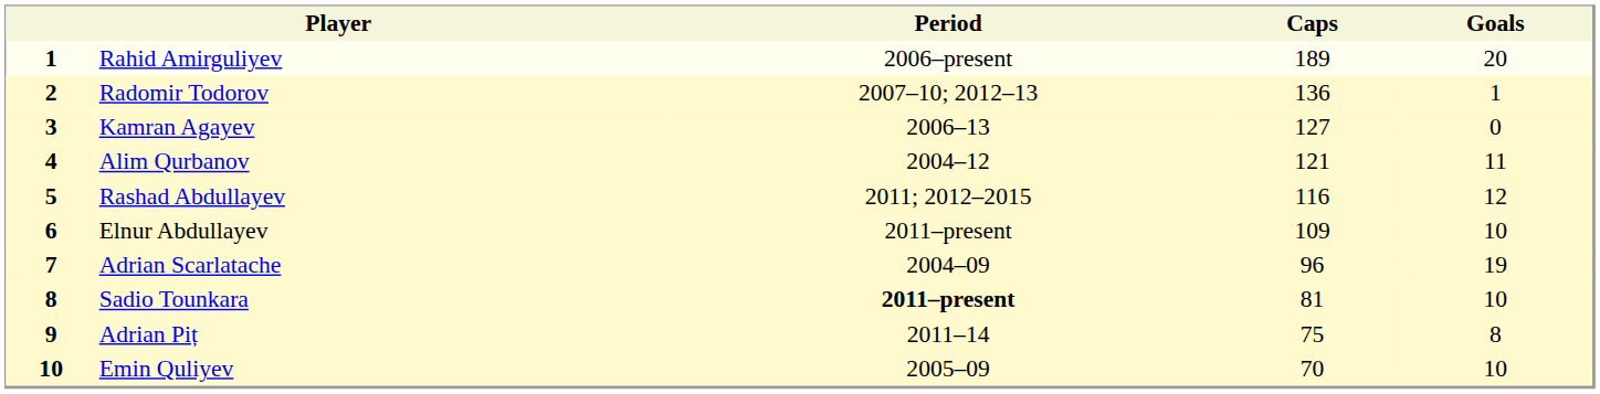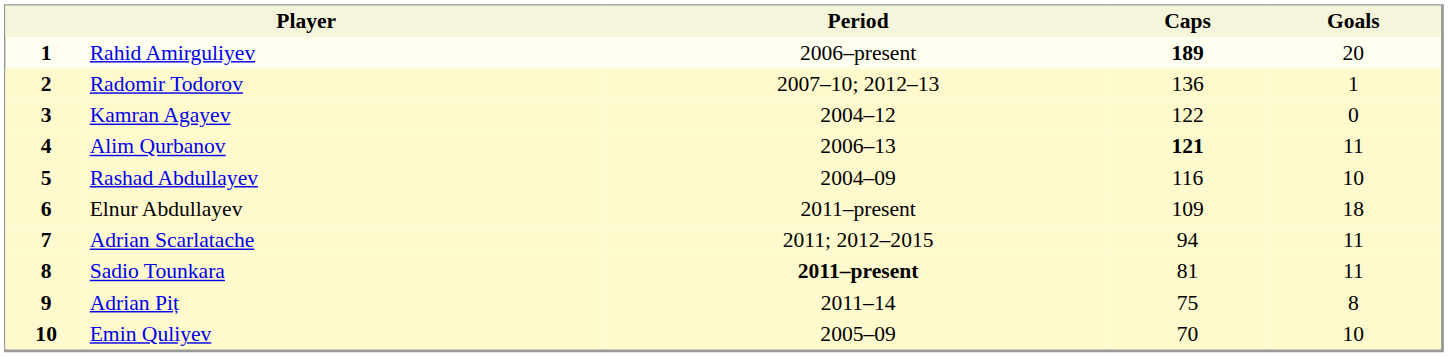Rahid Amirguliyev | Caps: normal -> bold
Kamran Agayev | Period: 2006–13 -> 2004–12
Kamran Agayev | Caps: 127 -> 122
Alim Qurbanov | Period: 2004–12 -> 2006–13
Alim Qurbanov | Caps: normal -> bold
Rashad Abdullayev | Period: 2011; 2012–2015 -> 2004–09
Rashad Abdullayev | Goals: 12 -> 10
Elnur Abdullayev | Goals: 10 -> 18
Adrian Scarlatache | Period: 2004–09 -> 2011; 2012–2015
Adrian Scarlatache | Caps: 96 -> 94
Adrian Scarlatache | Goals: 19 -> 11
Sadio Tounkara | Goals: 10 -> 11
